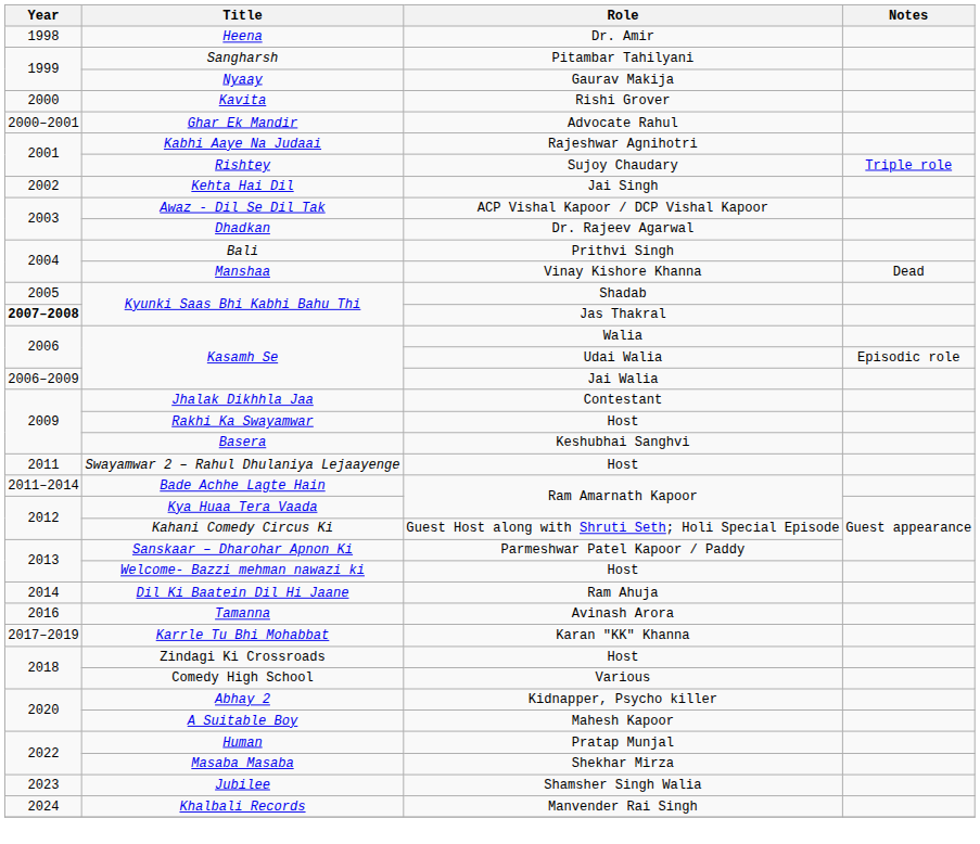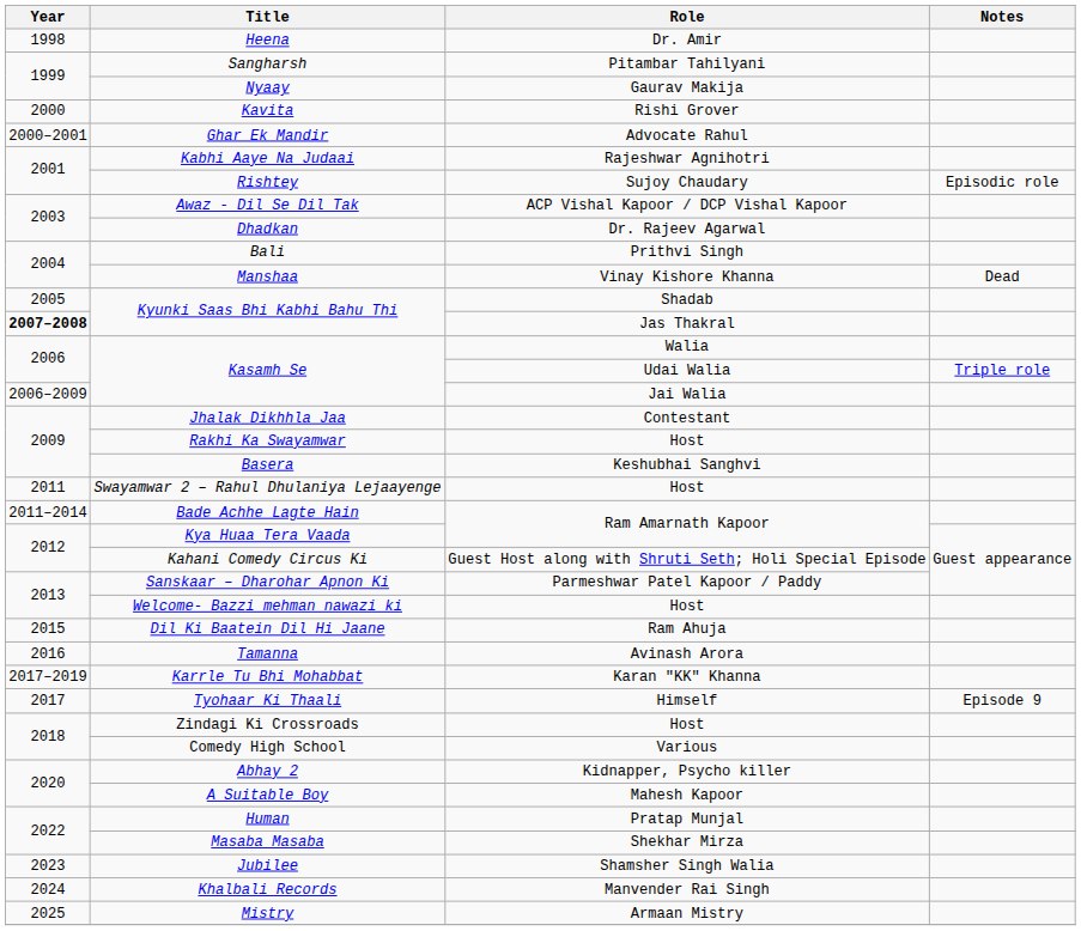Rishtey | Notes: Triple role -> Episodic role
- row: 2002 | Kehta Hai Dil | Jai Singh
Kasamh Se / Udai Walia | Notes: Episodic role -> Triple role
Dil Ki Baatein Dil Hi Jaane | Year: 2014 -> 2015
+ row: 2017 | Tyohaar Ki Thaali | Himself | Episode 9
+ row: 2025 | Mistry | Armaan Mistry
